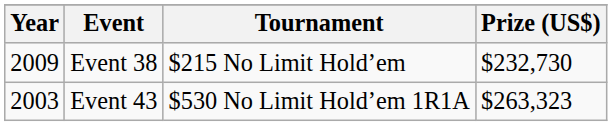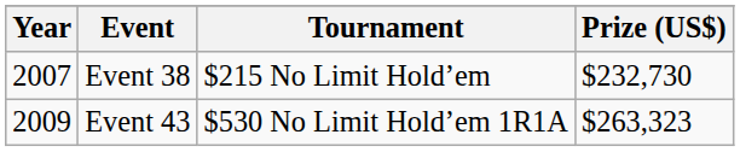Event 38 | Year: 2009 -> 2007
Event 43 | Year: 2003 -> 2009
